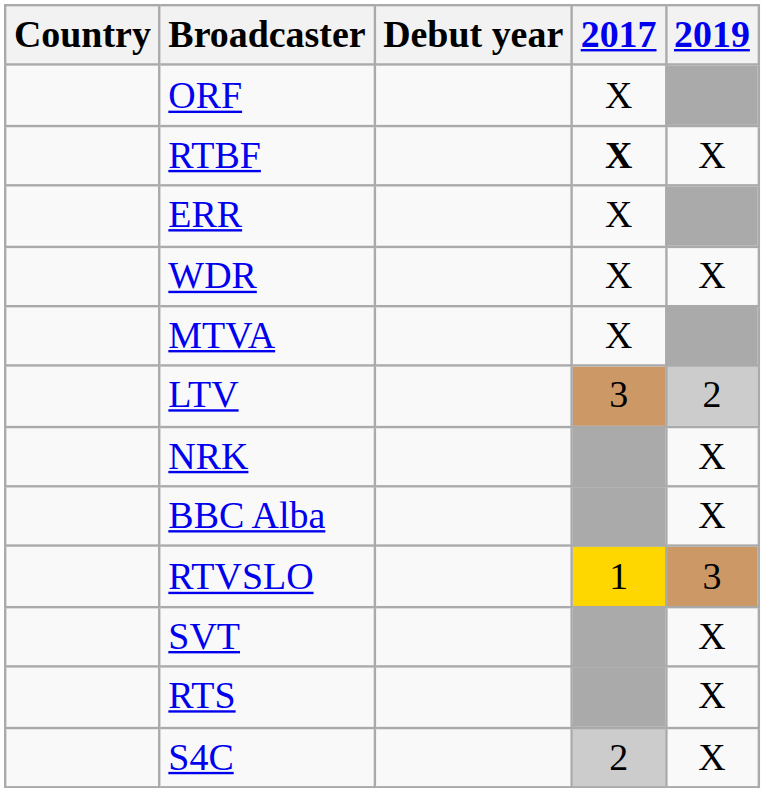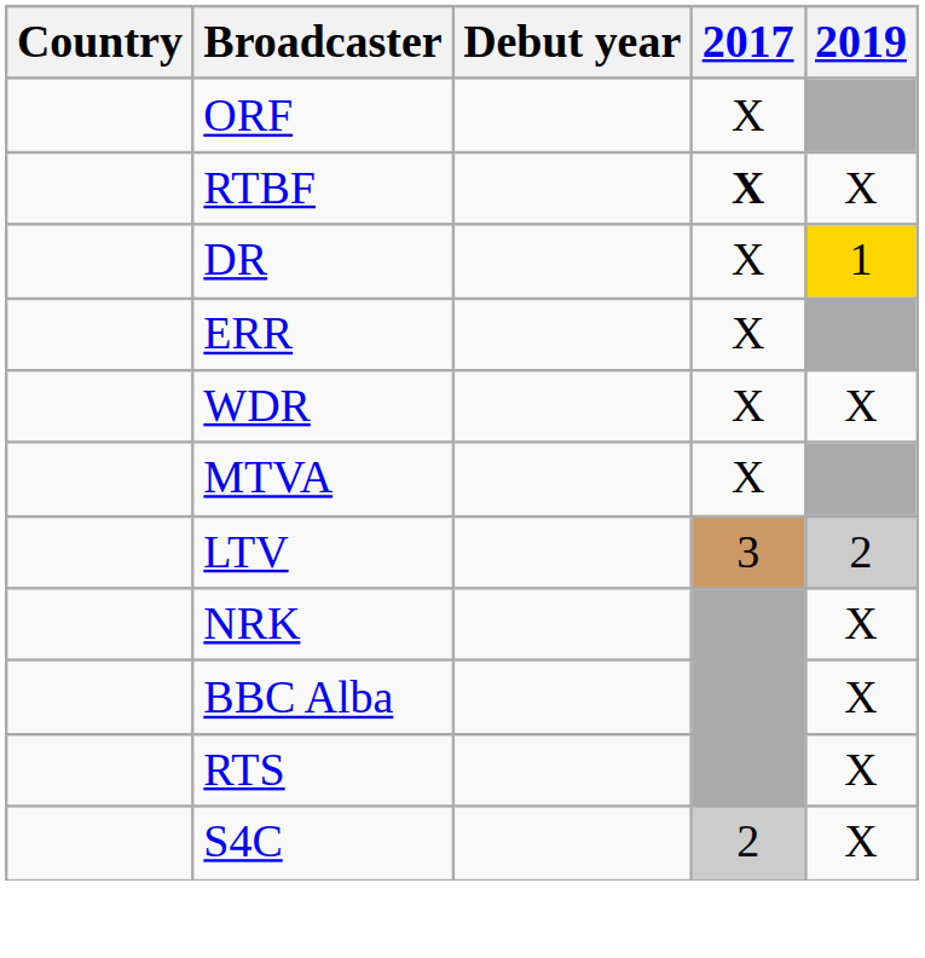+ row: DR | X | 1
- row: RTVSLO | 1 | 3
- row: SVT | X
